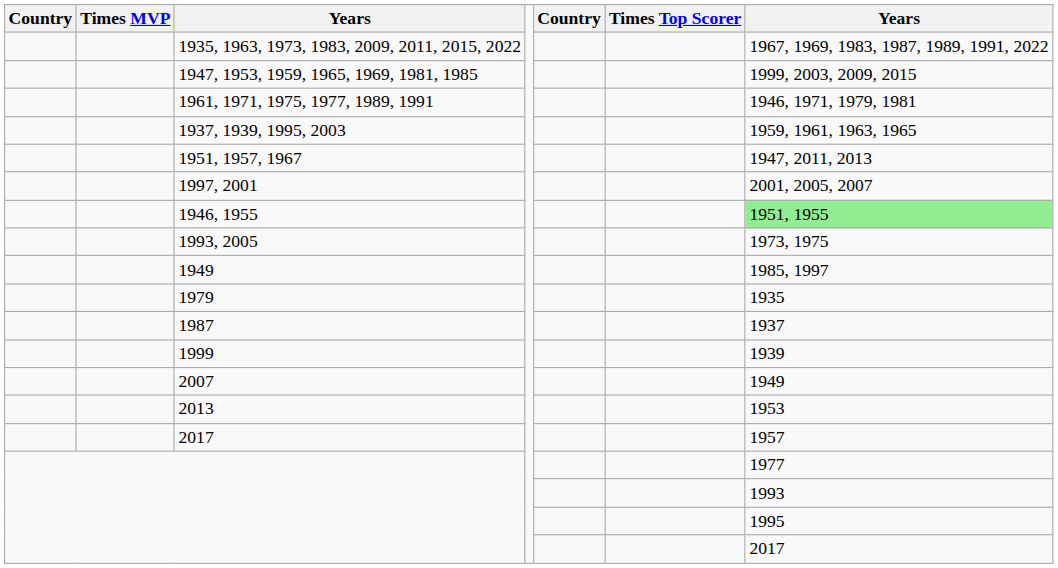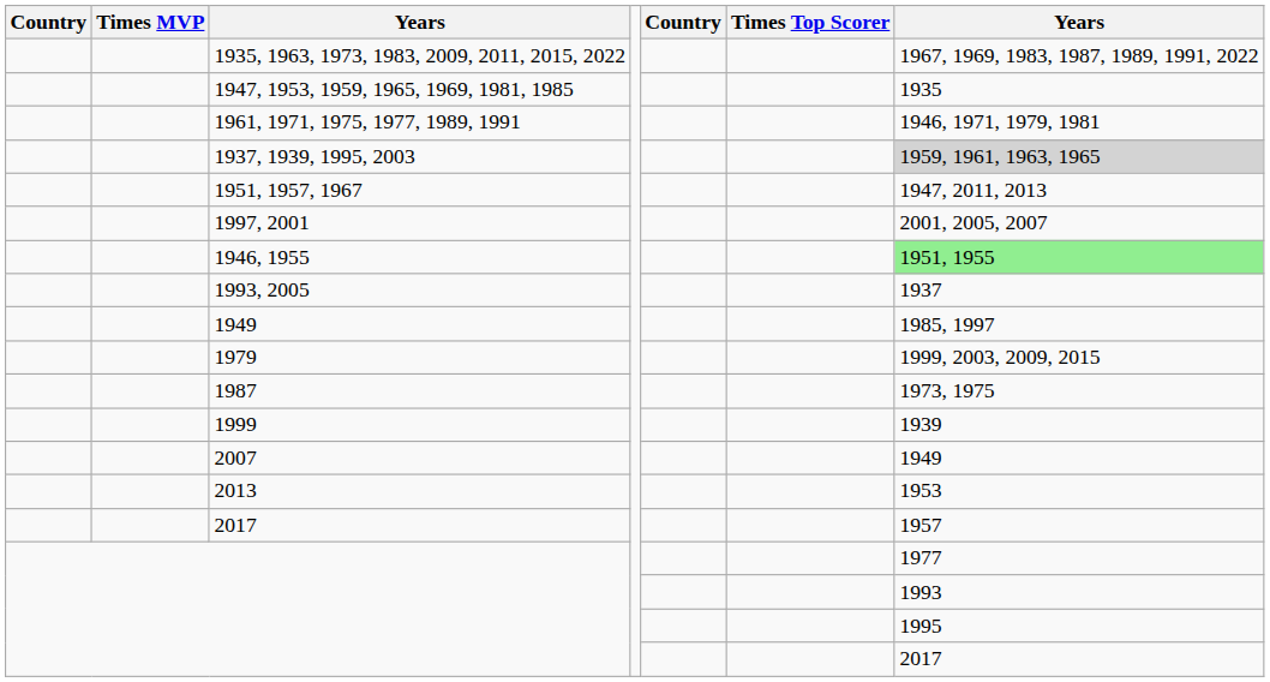1947, 1953, 1959, 1965, 1969, 1981, 1985 | column 7: 1999, 2003, 2009, 2015 -> 1935
1937, 1939, 1995, 2003 | column 7: no background -> lightgrey background
1993, 2005 | column 7: 1973, 1975 -> 1937
1979 | column 7: 1935 -> 1999, 2003, 2009, 2015
1987 | column 7: 1937 -> 1973, 1975
